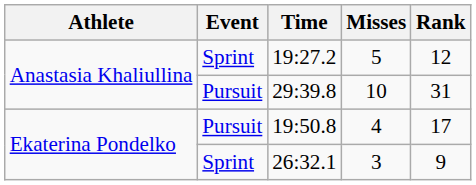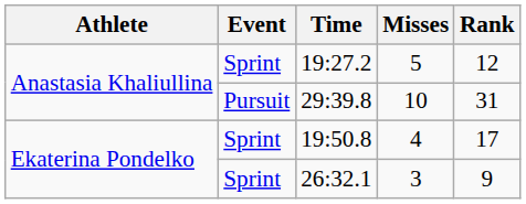19:50.8 | Event: Pursuit -> Sprint
